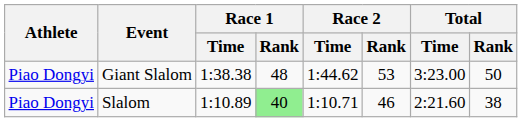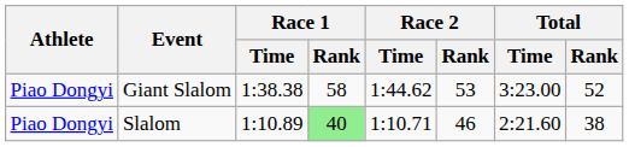Giant Slalom | Race 1 / Rank: 48 -> 58
Giant Slalom | Total / Rank: 50 -> 52
